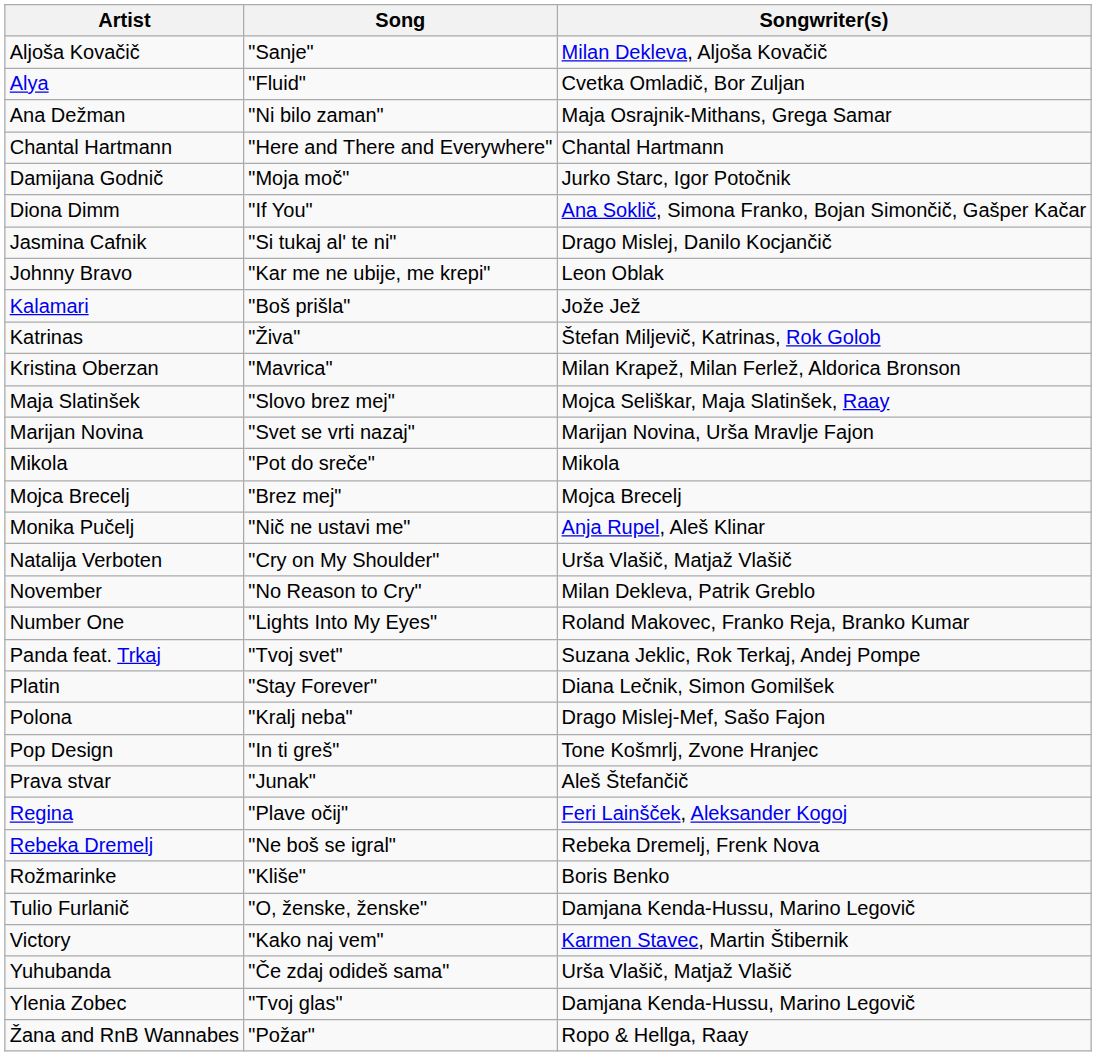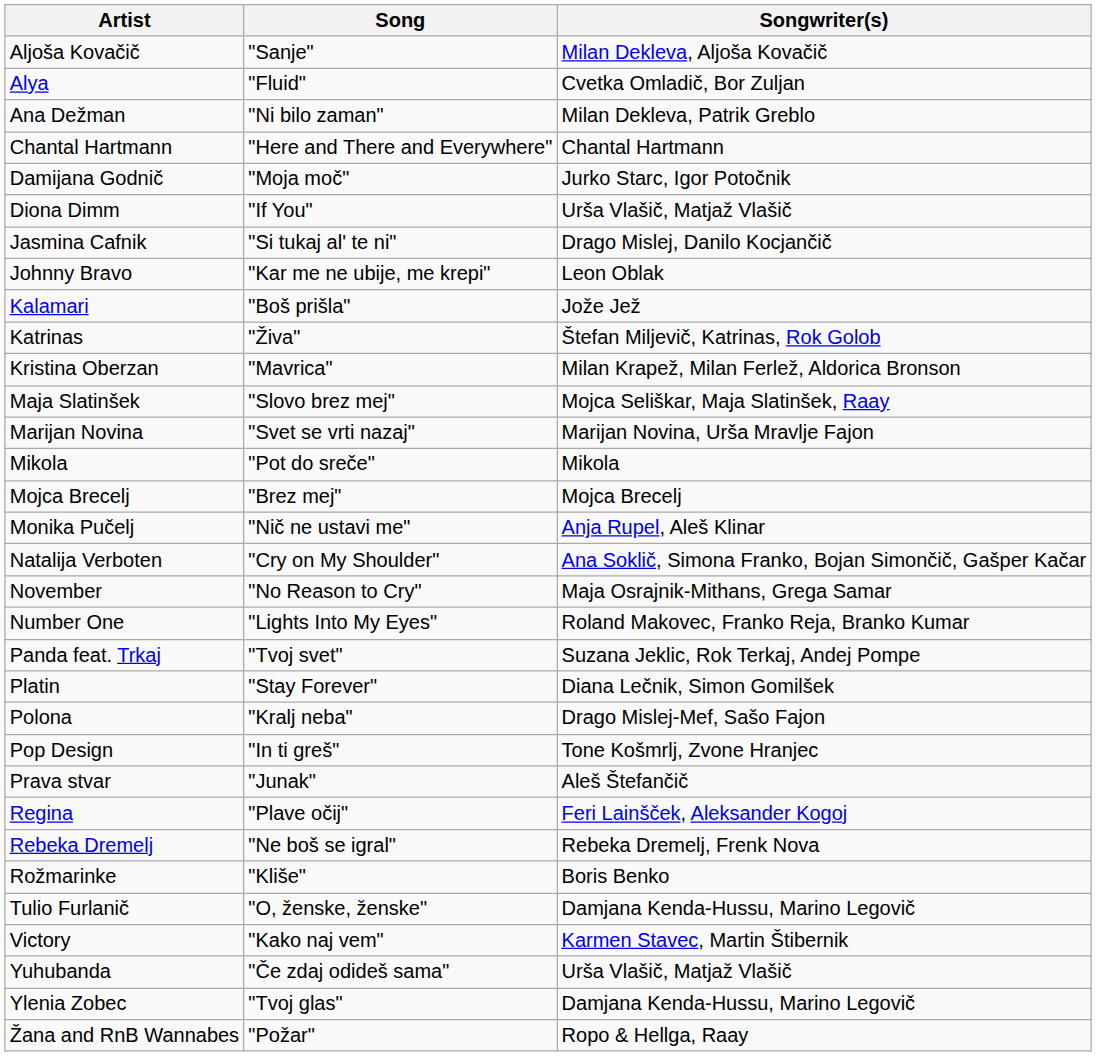Ana Dežman | Songwriter(s): Maja Osrajnik-Mithans, Grega Samar -> Milan Dekleva, Patrik Greblo
Diona Dimm | Songwriter(s): Ana Soklič, Simona Franko, Bojan Simončič, Gašper Kačar -> Urša Vlašič, Matjaž Vlašič
Natalija Verboten | Songwriter(s): Urša Vlašič, Matjaž Vlašič -> Ana Soklič, Simona Franko, Bojan Simončič, Gašper Kačar
November | Songwriter(s): Milan Dekleva, Patrik Greblo -> Maja Osrajnik-Mithans, Grega Samar
